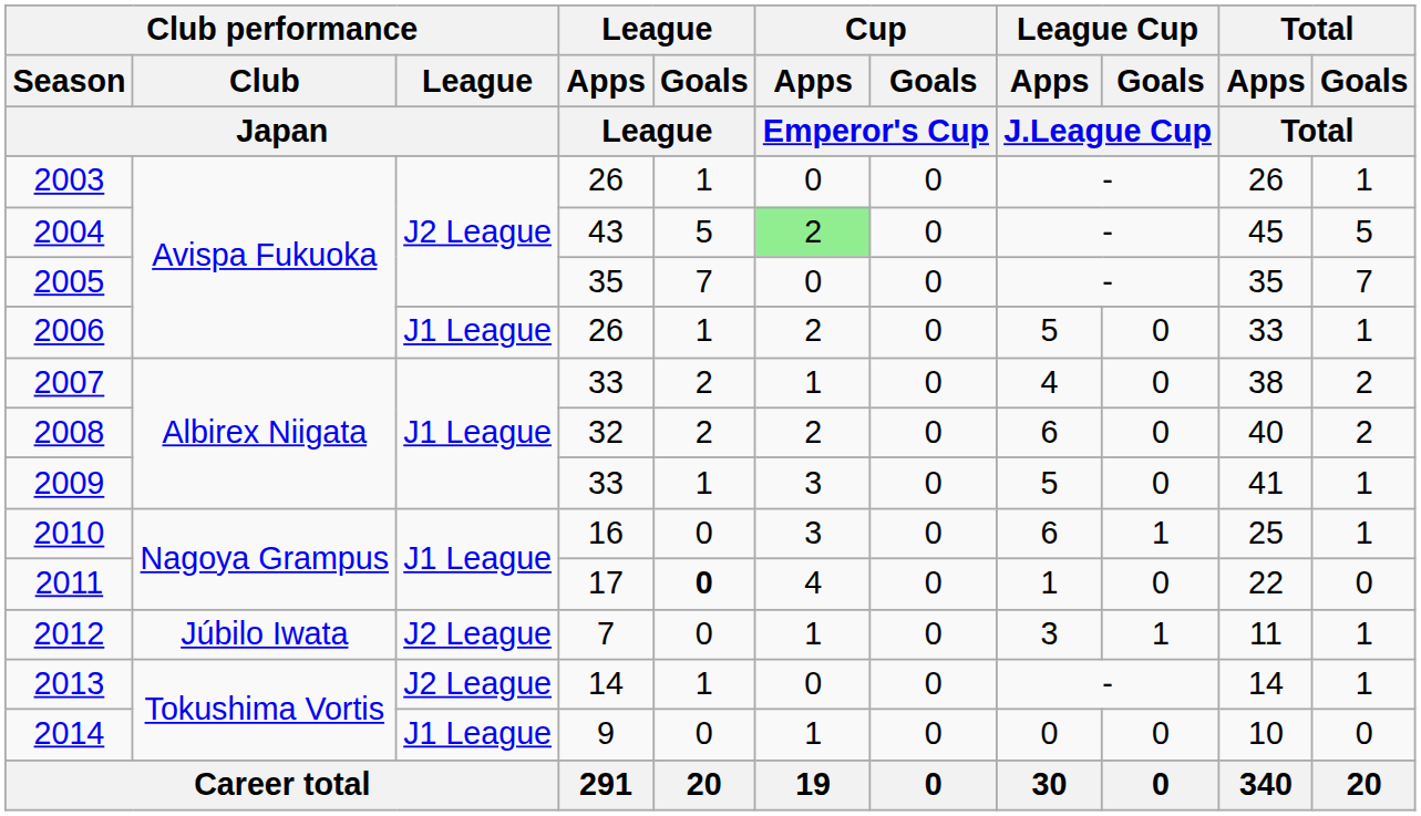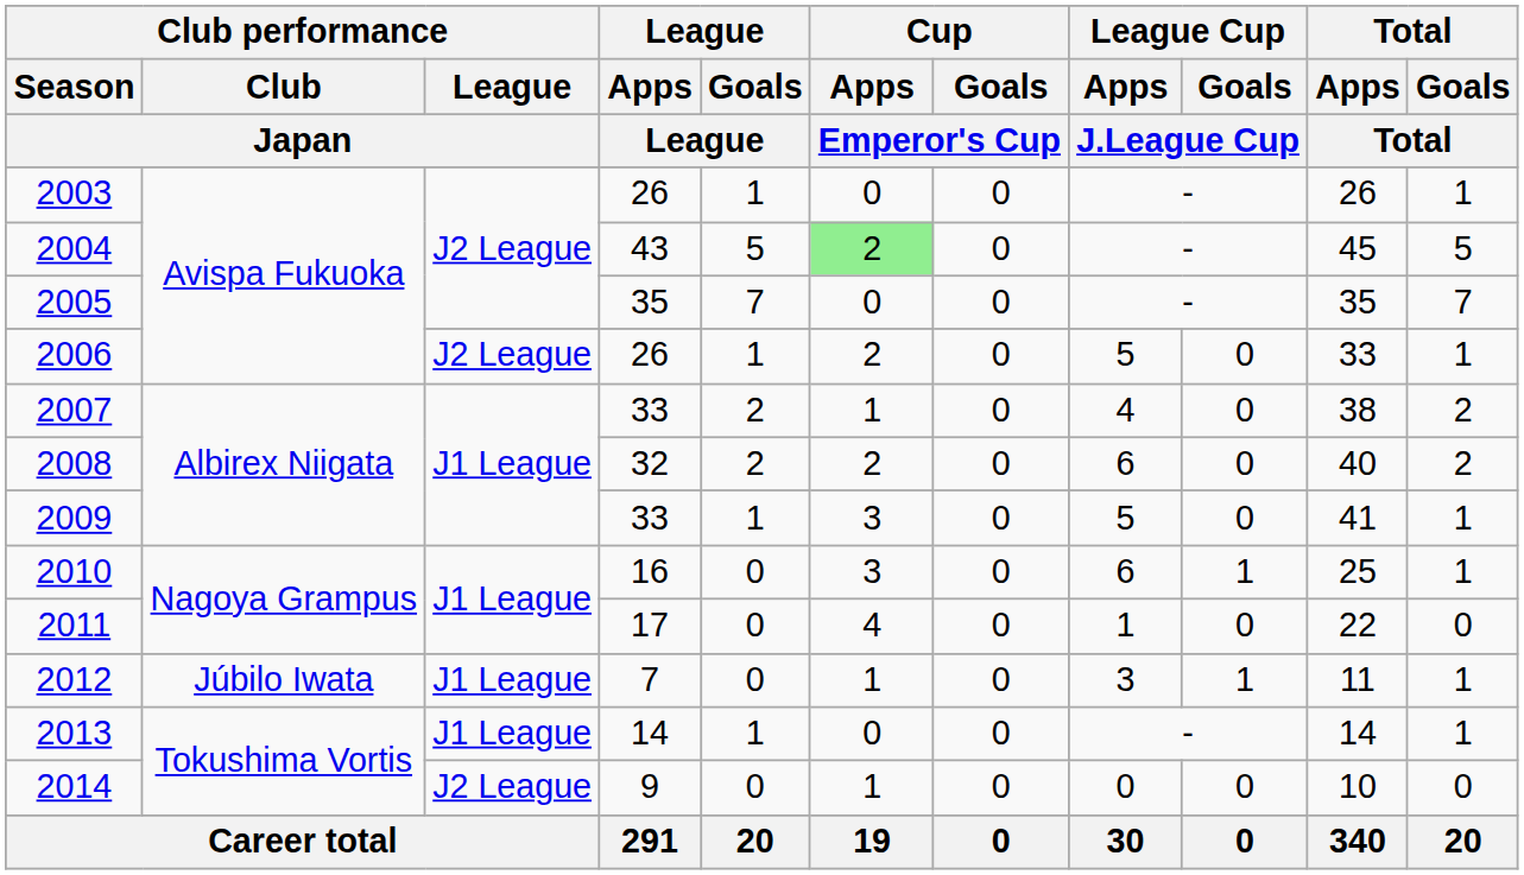2006 | Club performance / League / Japan: J1 League -> J2 League
2011 | League / Goals / League: bold -> normal
2012 | Club performance / League / Japan: J2 League -> J1 League
2013 | Club performance / League / Japan: J2 League -> J1 League
2014 | Club performance / League / Japan: J1 League -> J2 League
